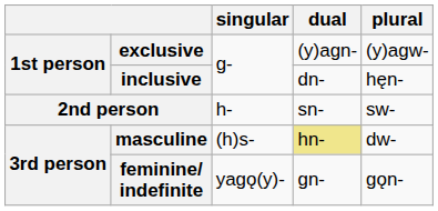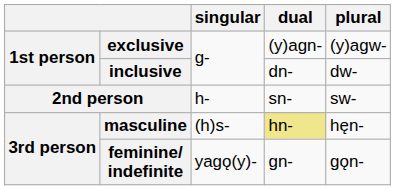inclusive | plural: hęn- -> dw-
masculine | plural: dw- -> hęn-
